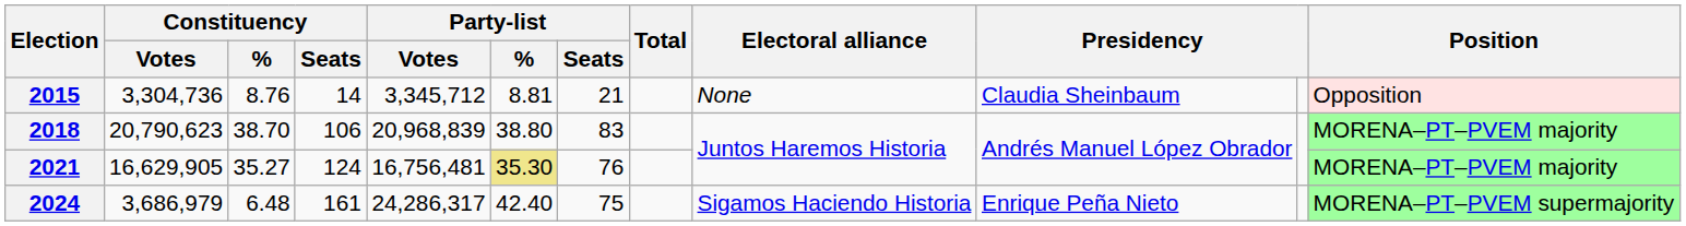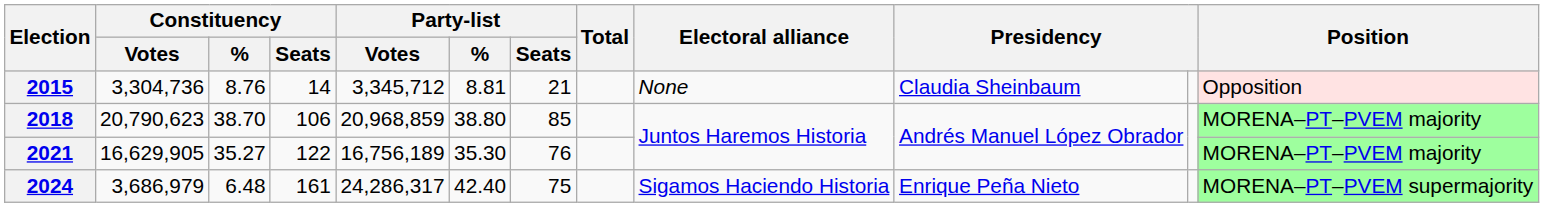2018 | Party-list / Votes: 20,968,839 -> 20,968,859
2018 | Party-list / Seats: 83 -> 85
2021 | Constituency / Seats: 124 -> 122
2021 | Party-list / Votes: 16,756,481 -> 16,756,189
2021 | Party-list / %: khaki background -> no background
